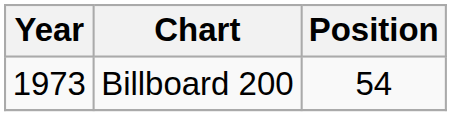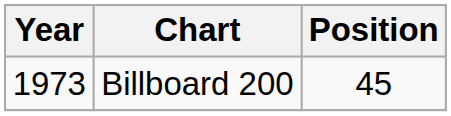Billboard 200 | Position: 54 -> 45
